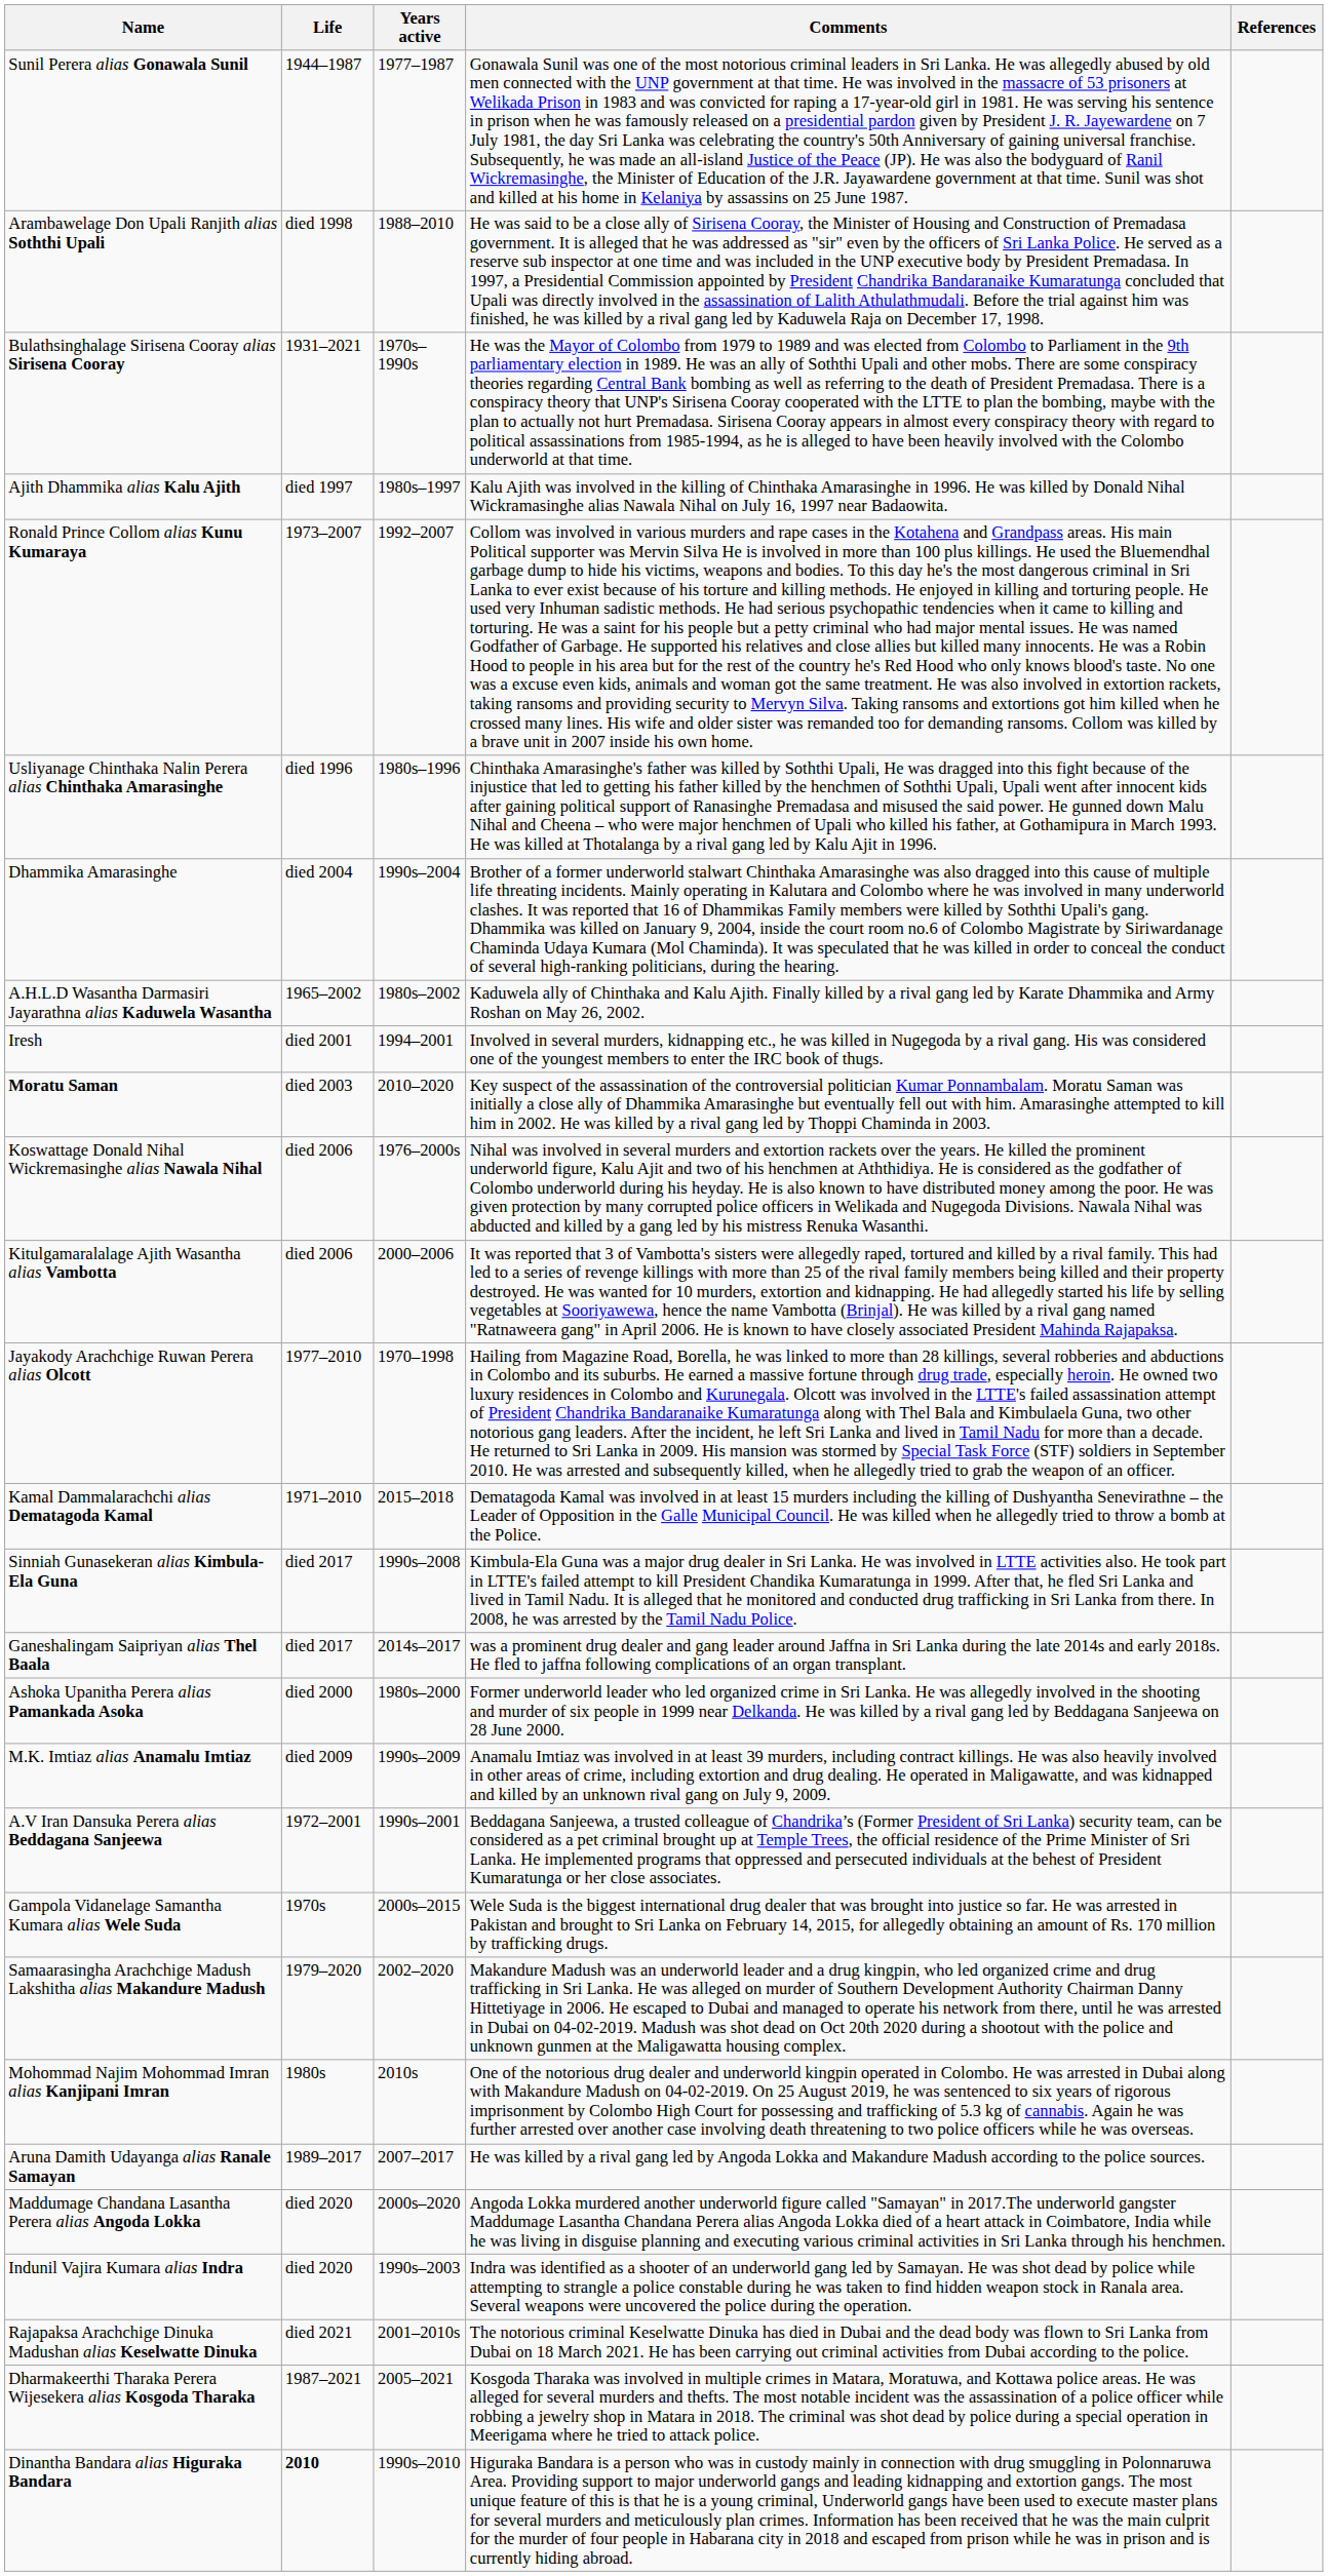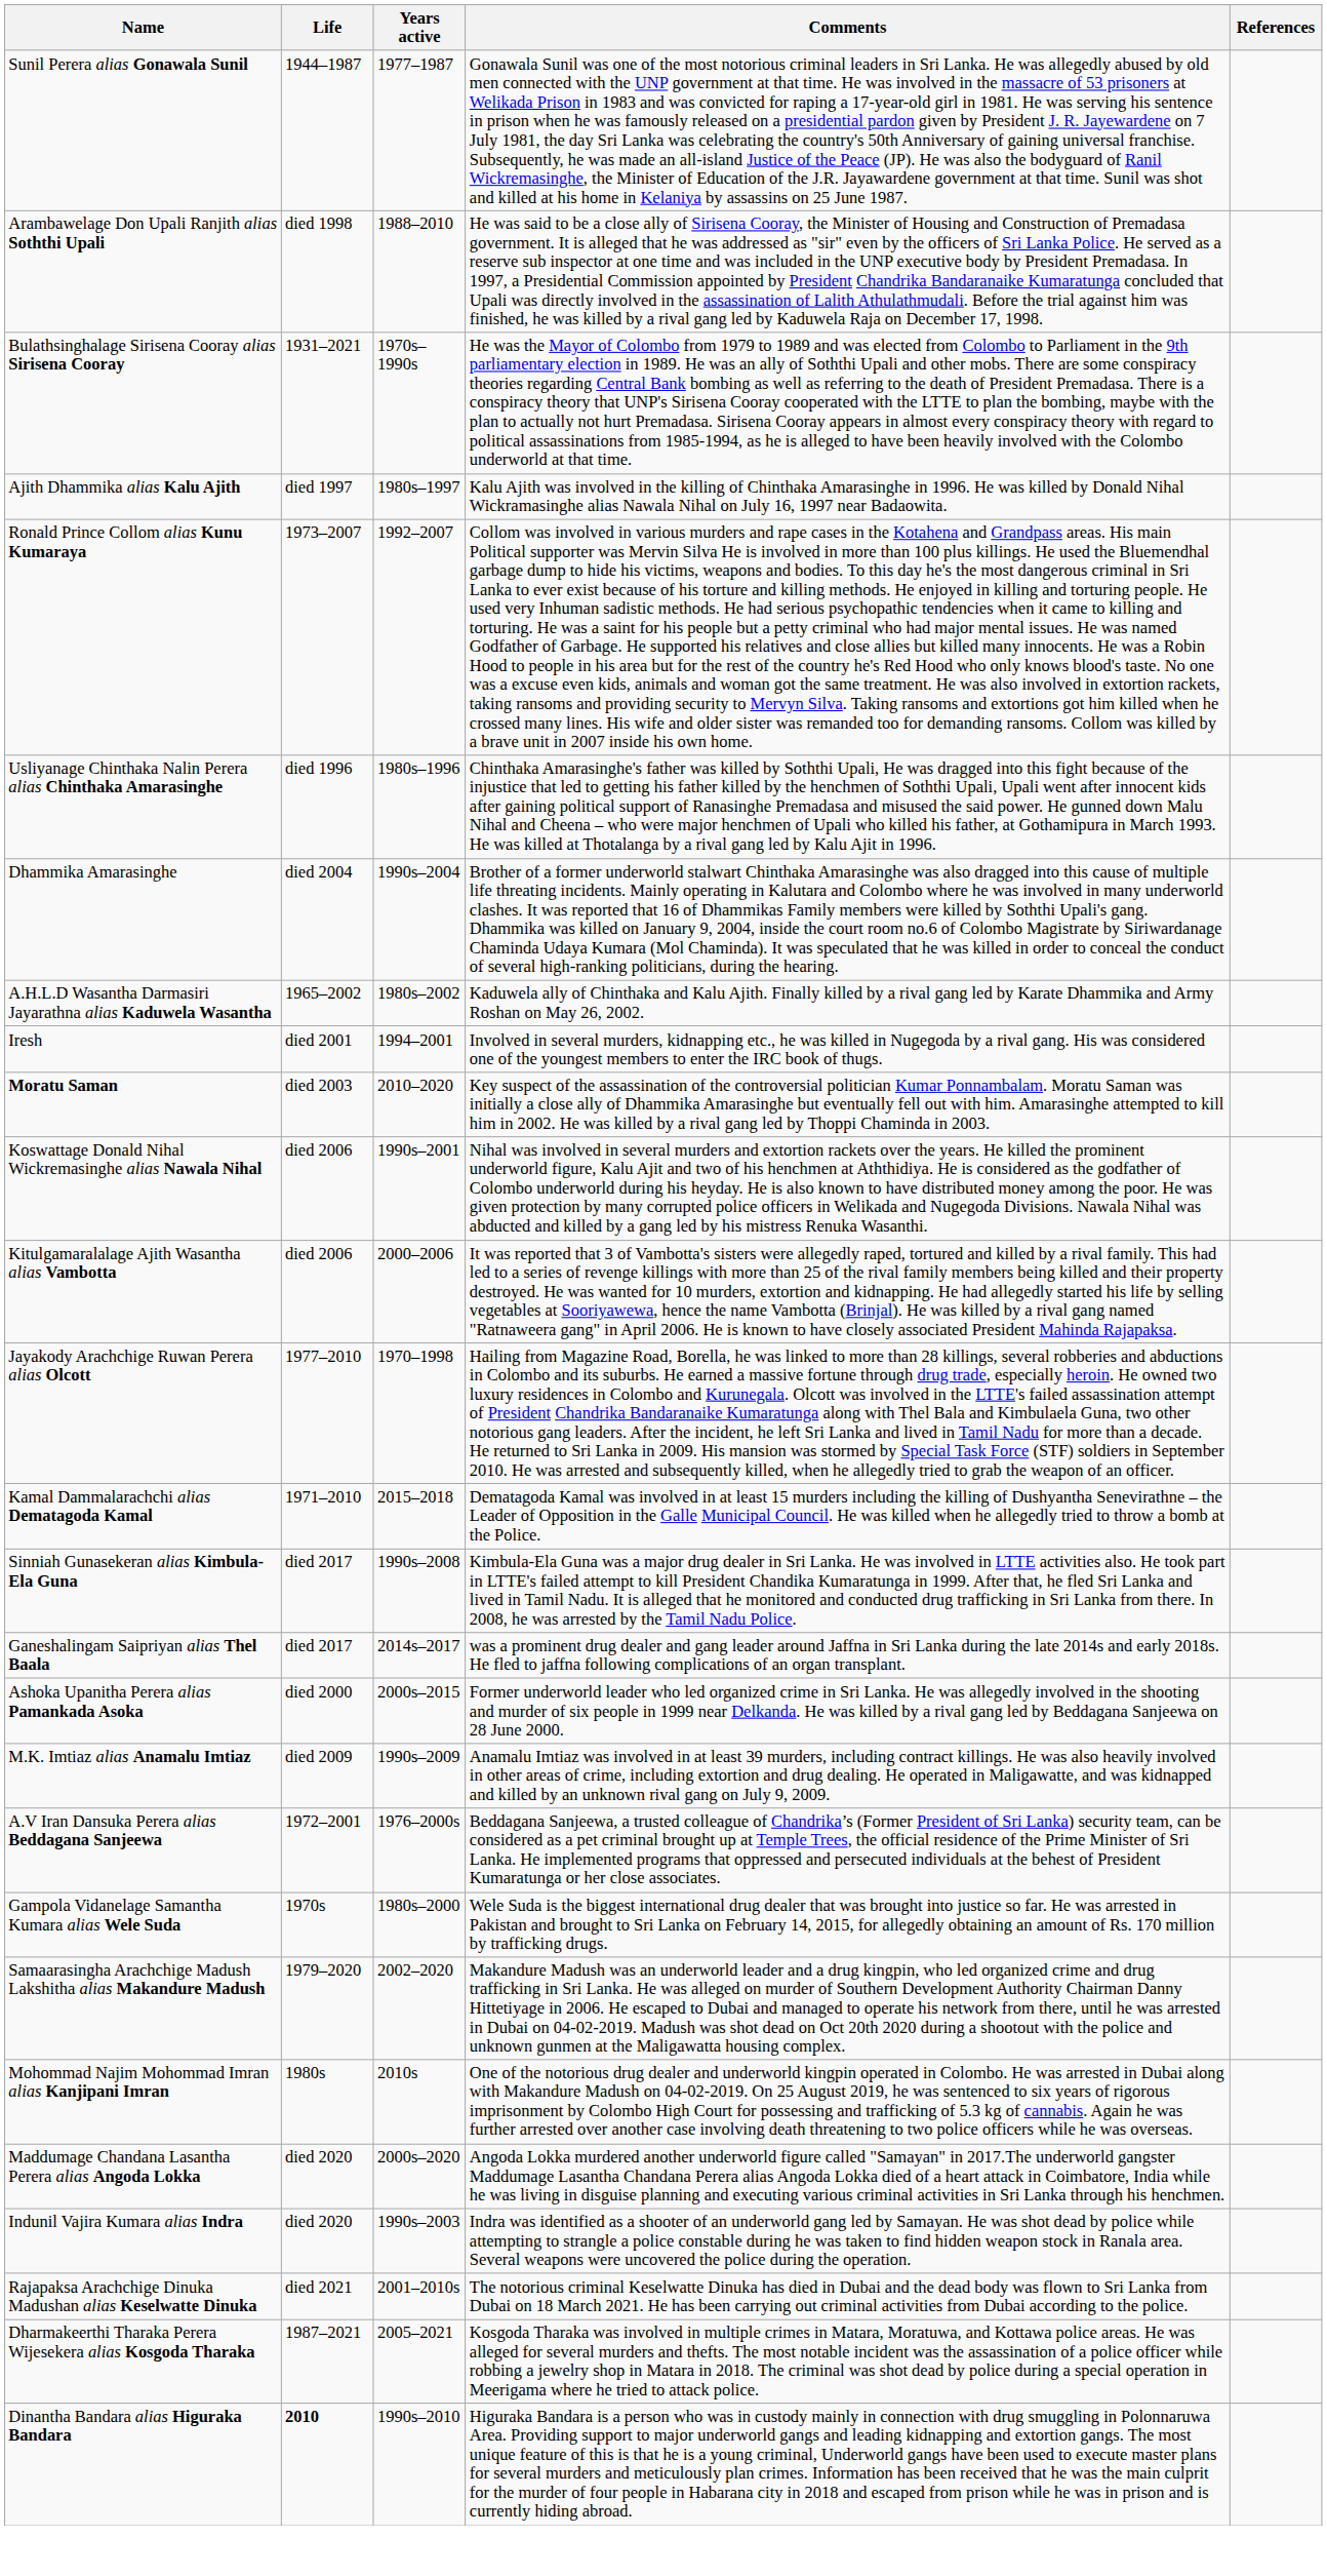Koswattage Donald Nihal Wickremasinghe alias Nawala Nihal | Years active: 1976–2000s -> 1990s–2001
Ashoka Upanitha Perera alias Pamankada Asoka | Years active: 1980s–2000 -> 2000s–2015
A.V Iran Dansuka Perera alias Beddagana Sanjeewa | Years active: 1990s–2001 -> 1976–2000s
Gampola Vidanelage Samantha Kumara alias Wele Suda | Years active: 2000s–2015 -> 1980s–2000
- row: Aruna Damith Udayanga alias Ranale Samayan | 1989–2017 | 2007–2017 | He was killed by a rival gang led by Angoda Lokka and Makandure Madush according to the police sources.
